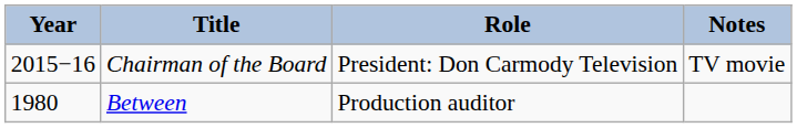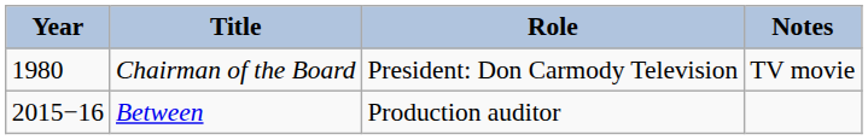Chairman of the Board | Year: 2015−16 -> 1980
Between | Year: 1980 -> 2015−16
